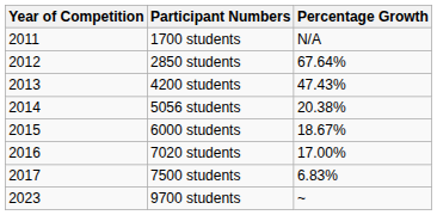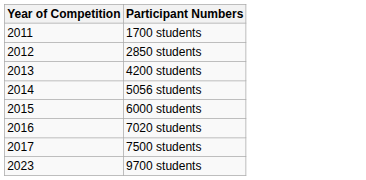- column: Percentage Growth | N/A | 67.64% | 47.43% | 20.38% | 18.67% | 17.00% | 6.83% | ~
